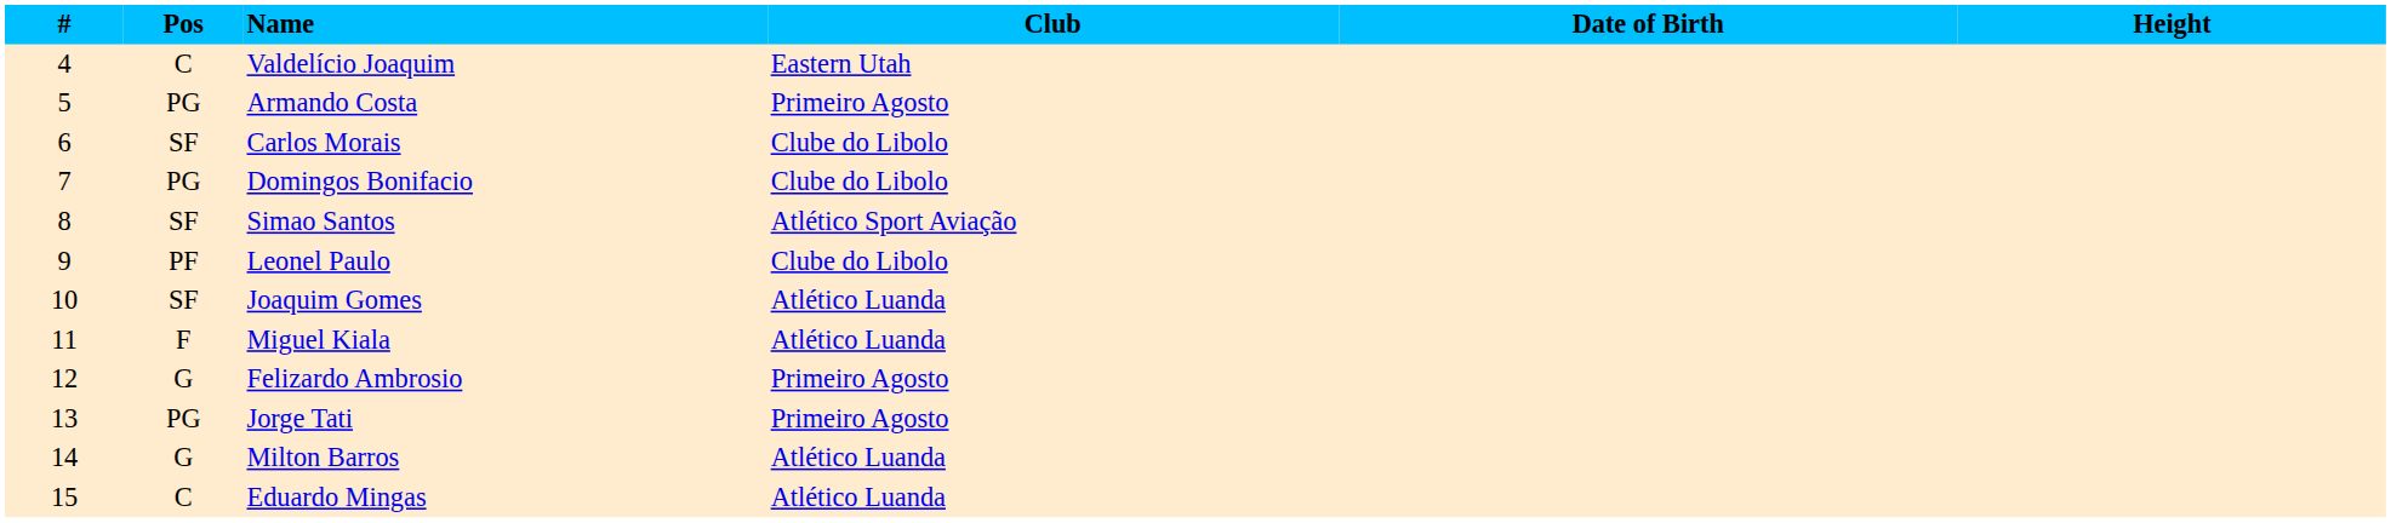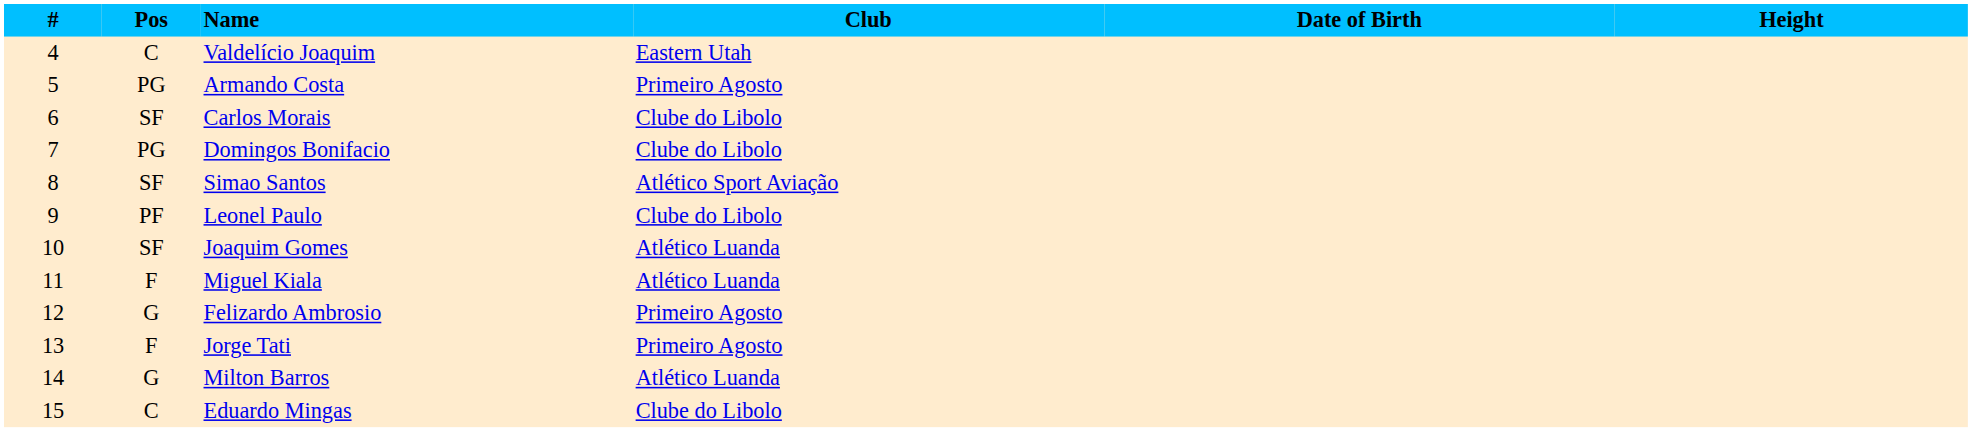Jorge Tati | Pos: PG -> F
Eduardo Mingas | Club: Atlético Luanda -> Clube do Libolo
